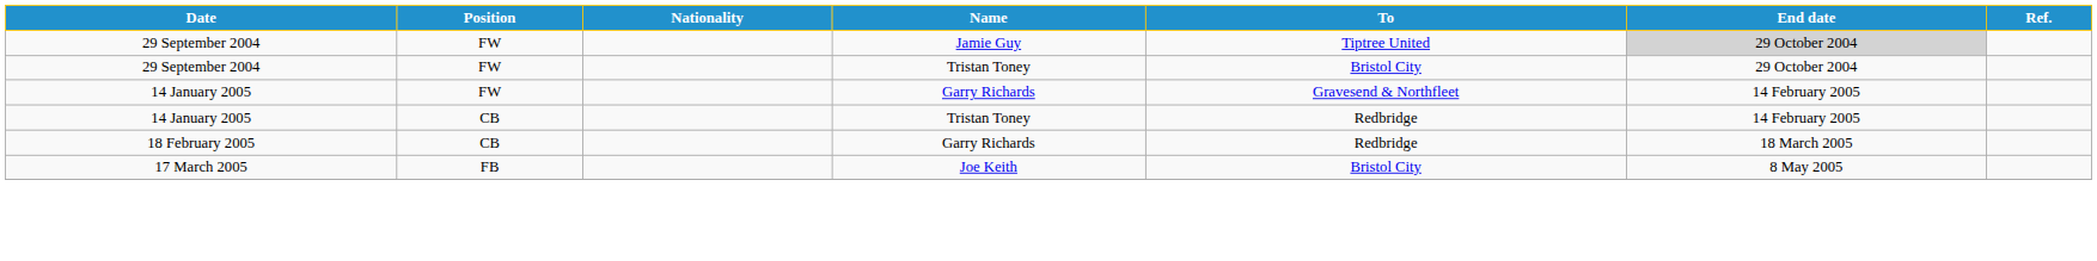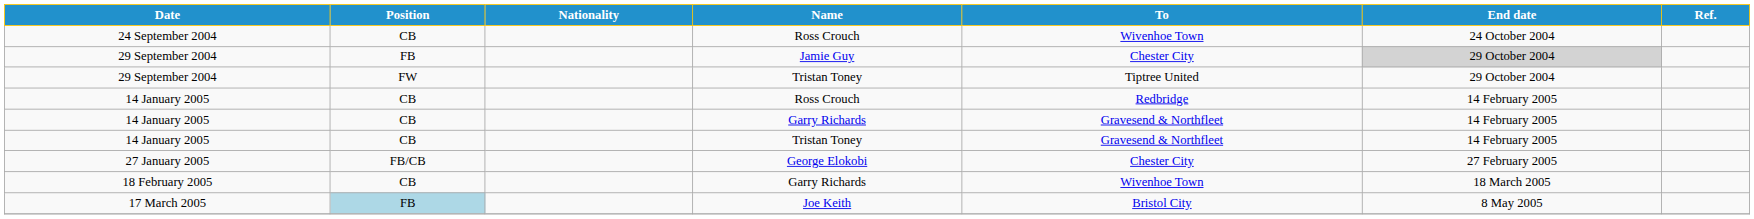+ row: 24 September 2004 | CB | Ross Crouch | Wivenhoe Town | 24 October 2004
29 September 2004 / Jamie Guy | Position: FW -> FB
29 September 2004 / Jamie Guy | To: Tiptree United -> Chester City
29 September 2004 / Tristan Toney | To: Bristol City -> Tiptree United
+ row: 14 January 2005 | CB | Ross Crouch | Redbridge | 14 February 2005
14 January 2005 / Garry Richards | Position: FW -> CB
14 January 2005 / Tristan Toney | To: Redbridge -> Gravesend & Northfleet
+ row: 27 January 2005 | FB/CB | George Elokobi | Chester City | 27 February 2005
18 February 2005 | To: Redbridge -> Wivenhoe Town
17 March 2005 | Position: no background -> lightblue background
